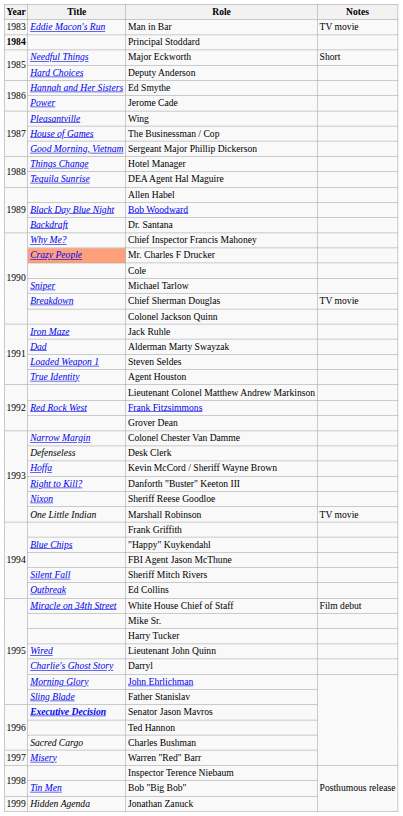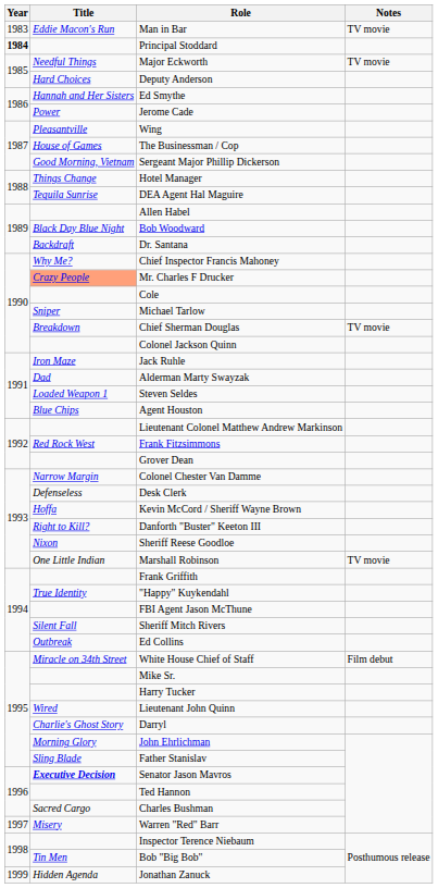Major Eckworth | Notes: Short -> TV movie
Agent Houston | Title: True Identity -> Blue Chips
"Happy" Kuykendahl | Title: Blue Chips -> True Identity
